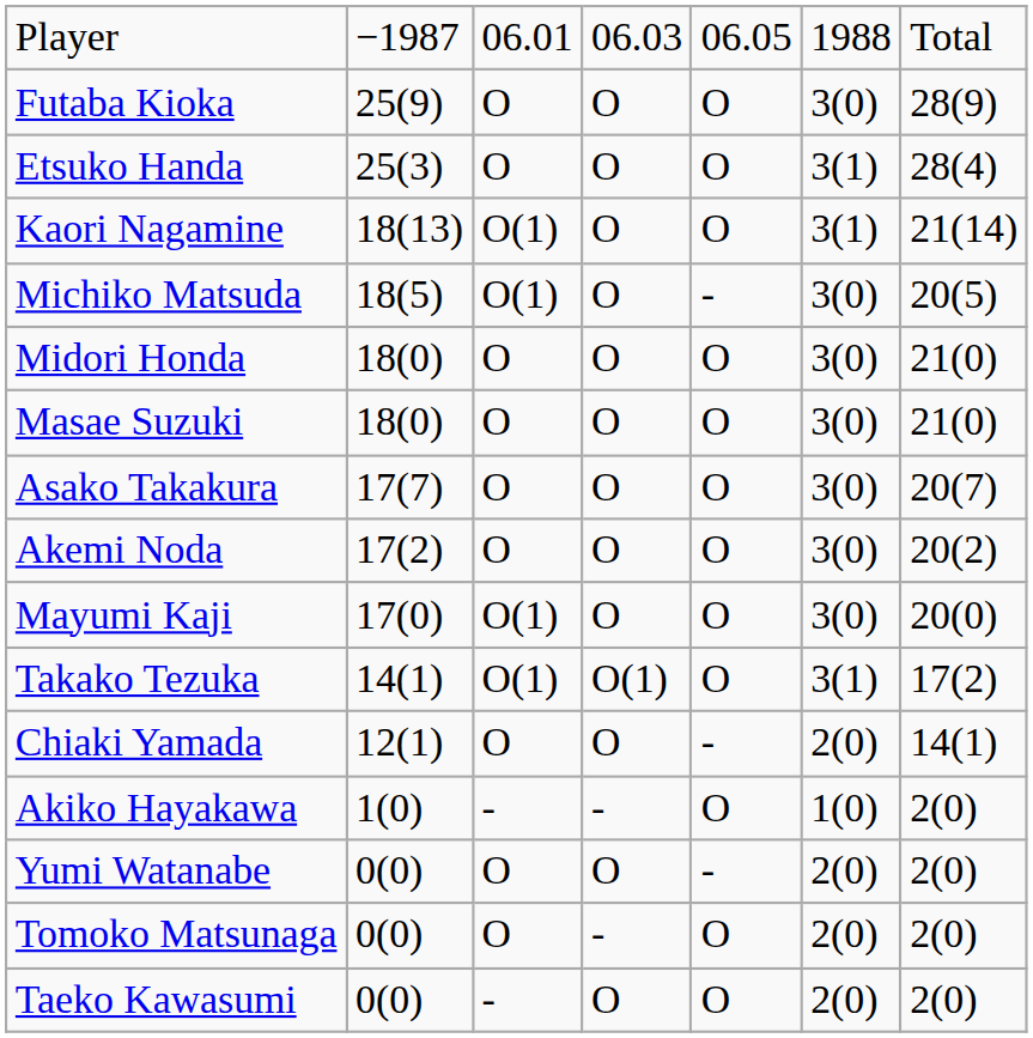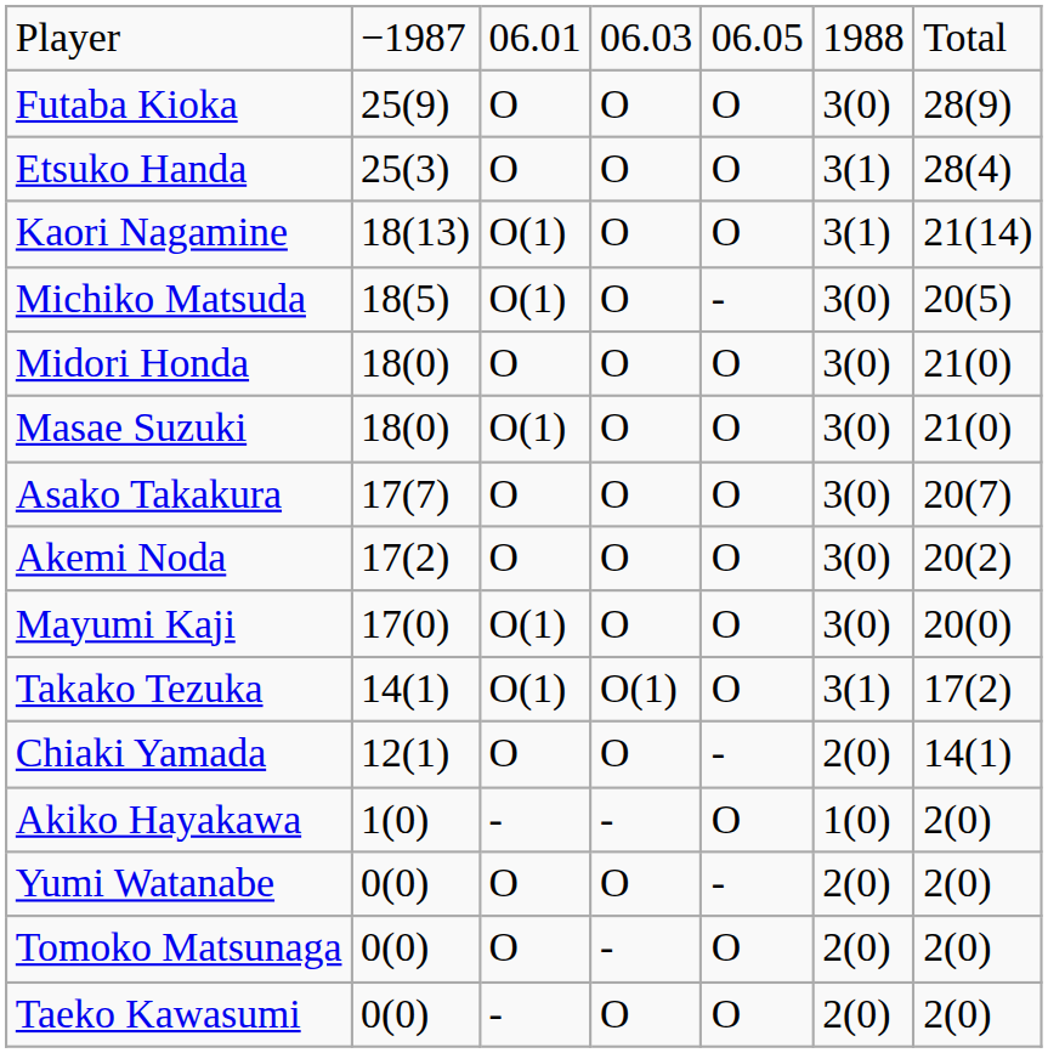Masae Suzuki | column 3: O -> O(1)
